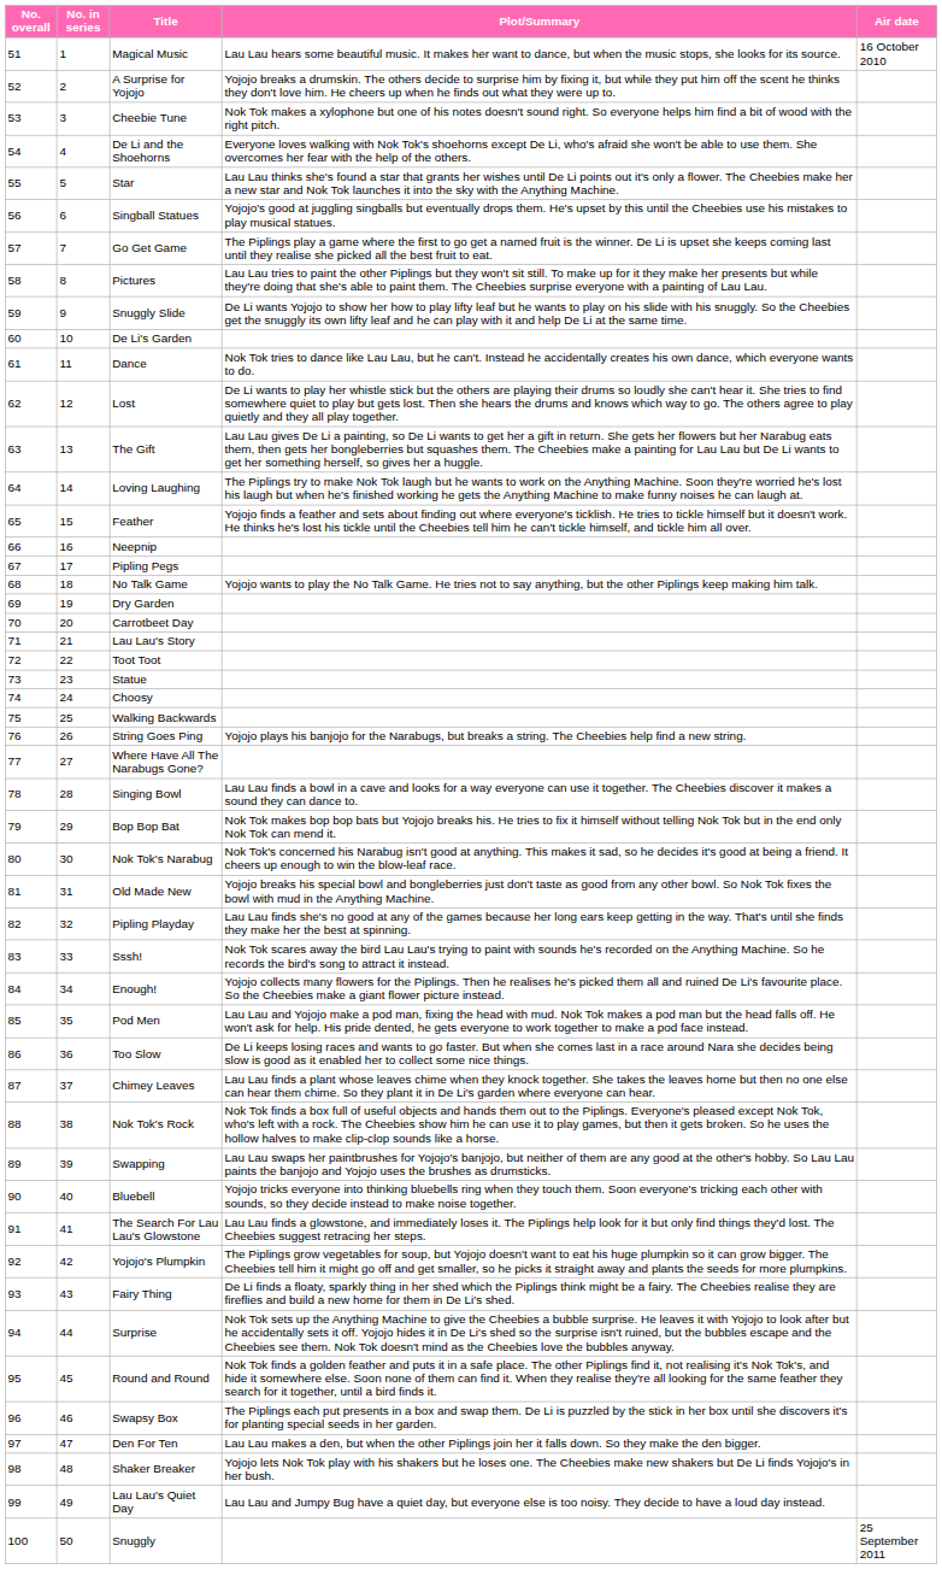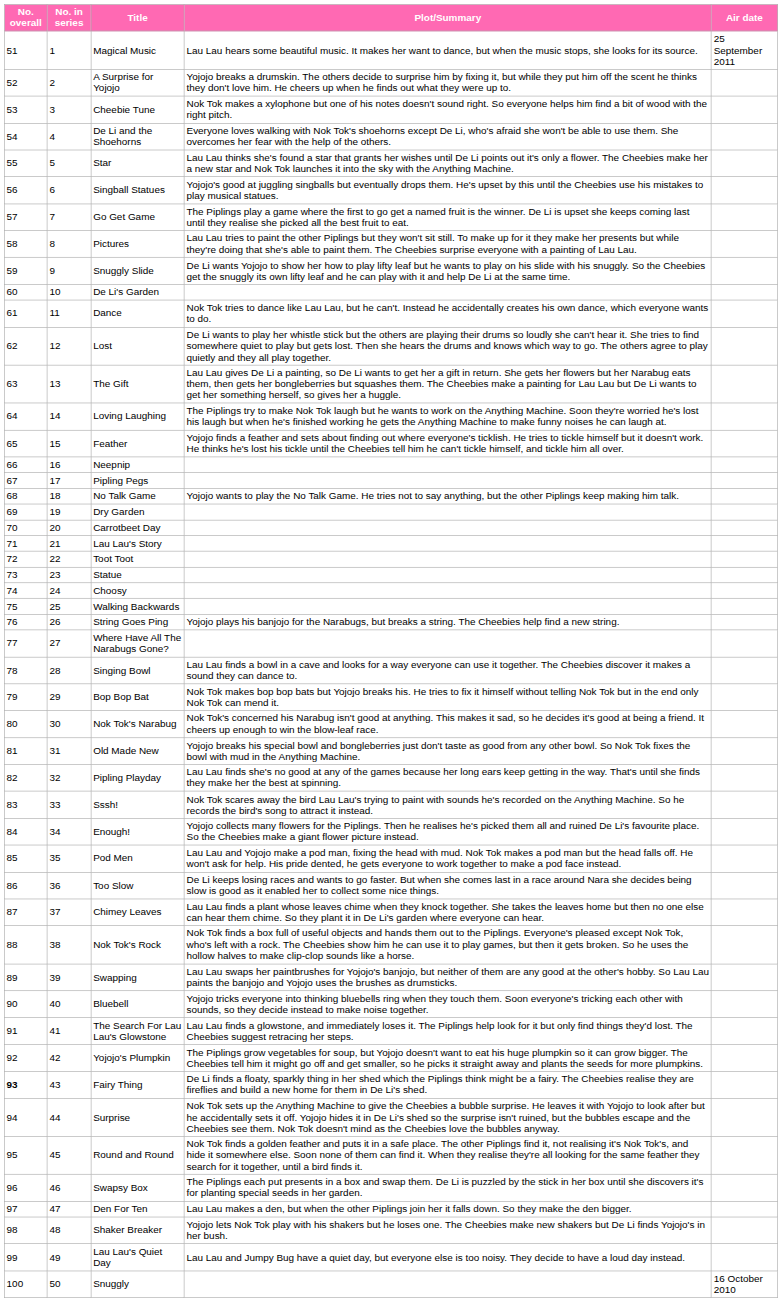Magical Music | Air date: 16 October 2010 -> 25 September 2011
Fairy Thing | No. overall: normal -> bold
Snuggly | Air date: 25 September 2011 -> 16 October 2010
